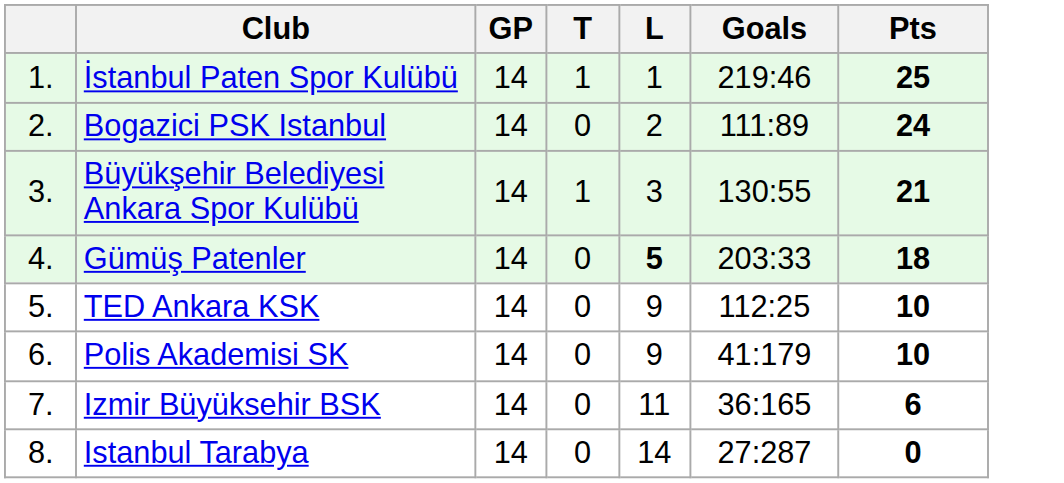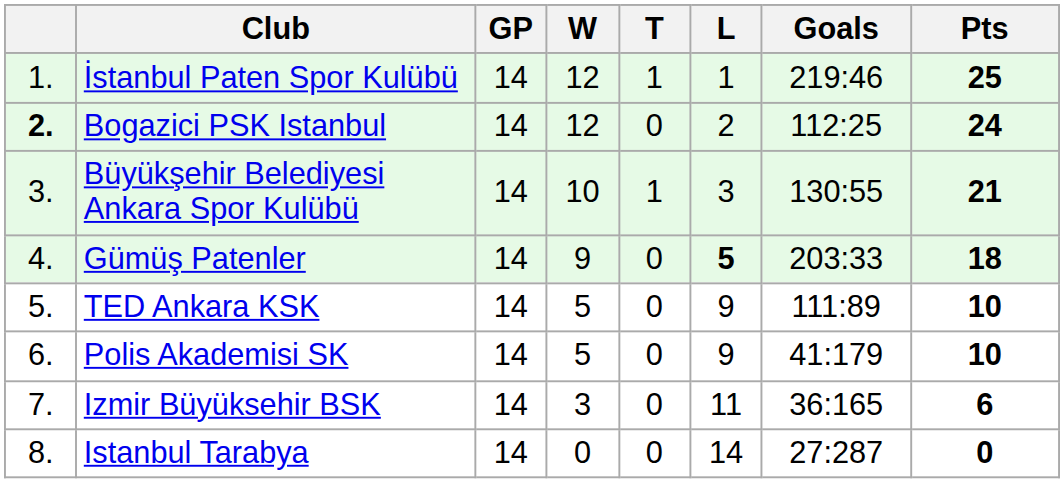+ column: W | 12 | 12 | 10 | 9 | 5 | 5 | 3 | 0
Bogazici PSK Istanbul | column 1: normal -> bold
Bogazici PSK Istanbul | Goals: 111:89 -> 112:25
TED Ankara KSK | Goals: 112:25 -> 111:89
